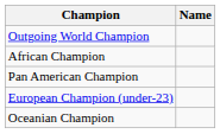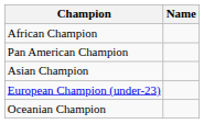- row: Outgoing World Champion
+ row: Asian Champion
